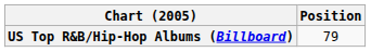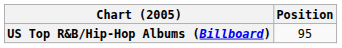US Top R&B/Hip-Hop Albums (Billboard) | Position: 79 -> 95
